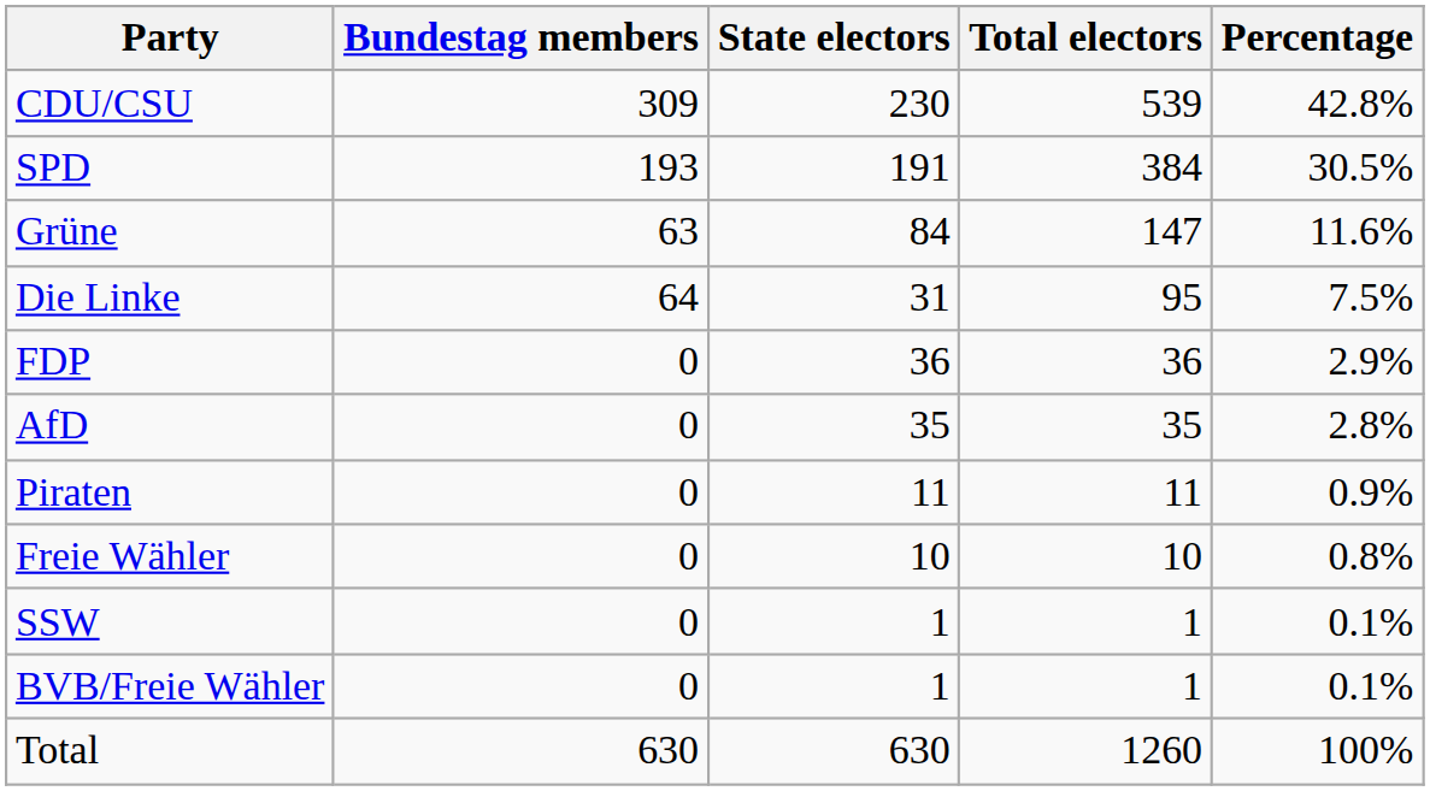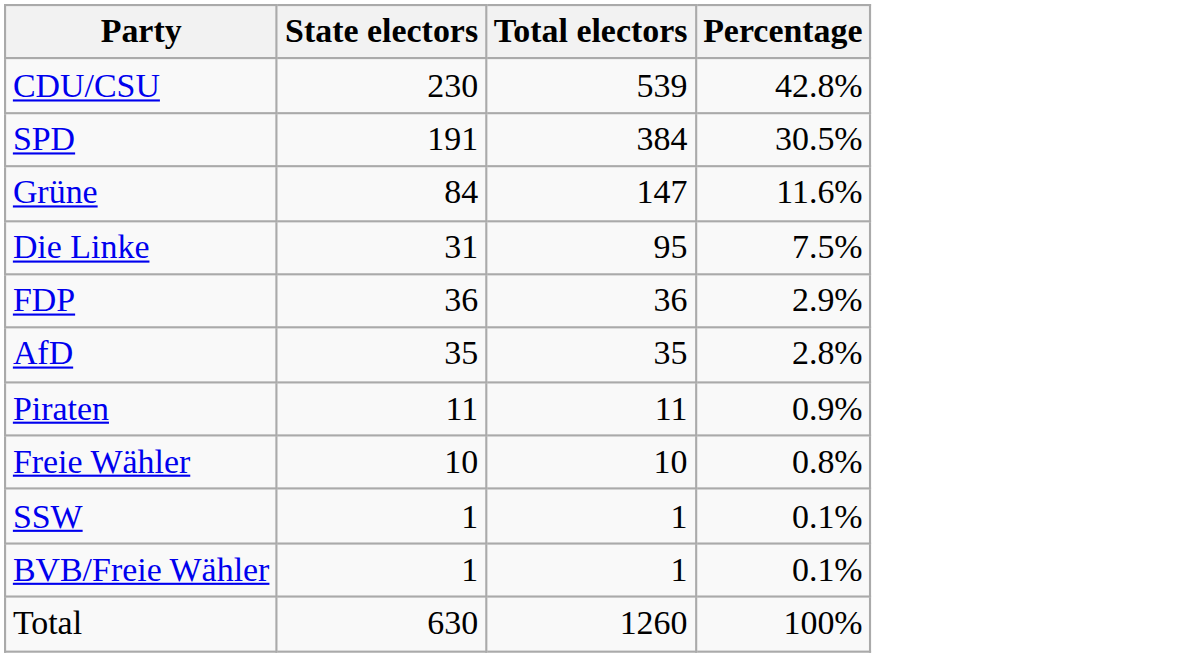- column: Bundestag members | 309 | 193 | 63 | 64 | 0 | 0 | 0 | 0 | 0 | 0 | 630
